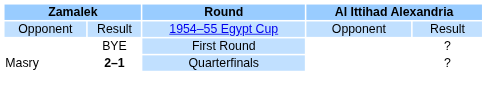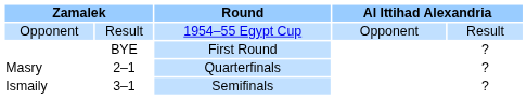Masry | column 2: bold -> normal
+ row: Ismaily | 3–1 | Semifinals | ?
